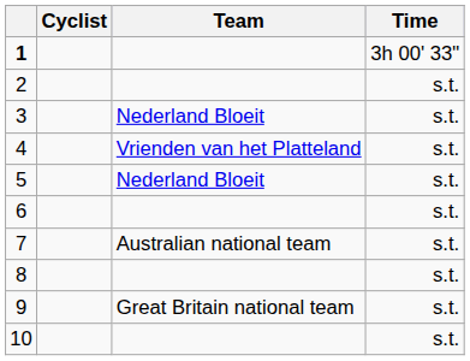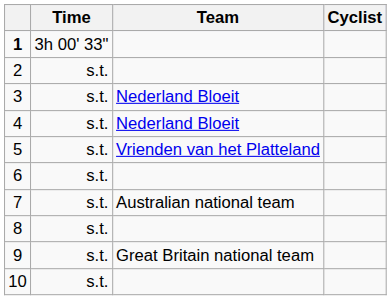columns swapped: Cyclist <-> Time
4 | Team: Vrienden van het Platteland -> Nederland Bloeit
5 | Team: Nederland Bloeit -> Vrienden van het Platteland
